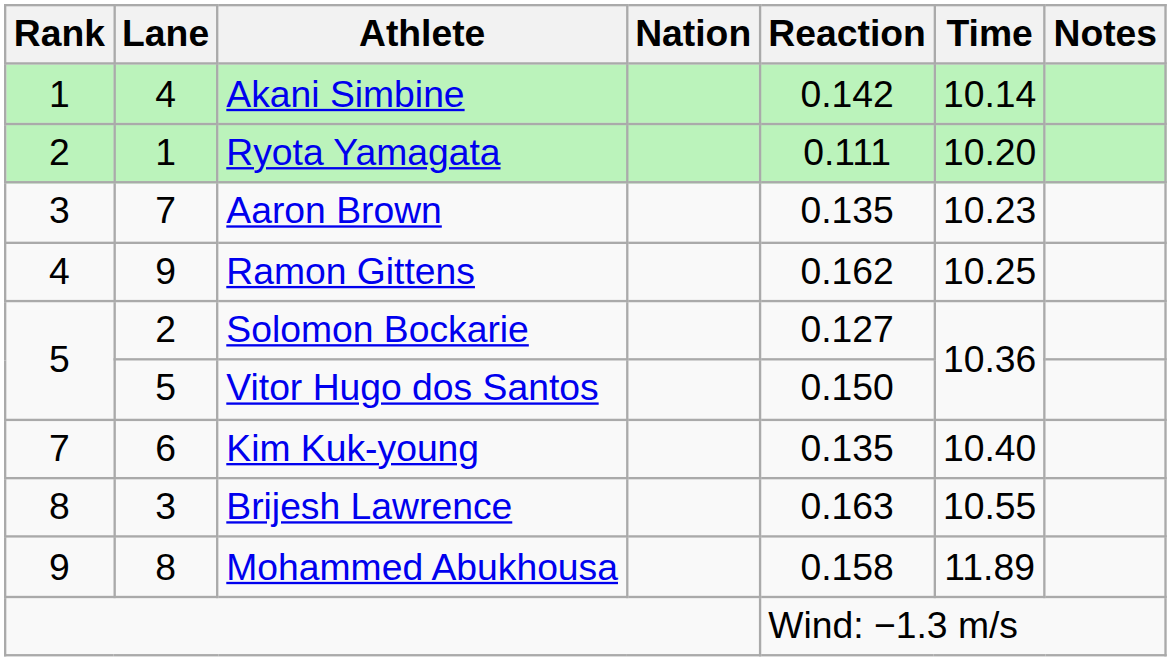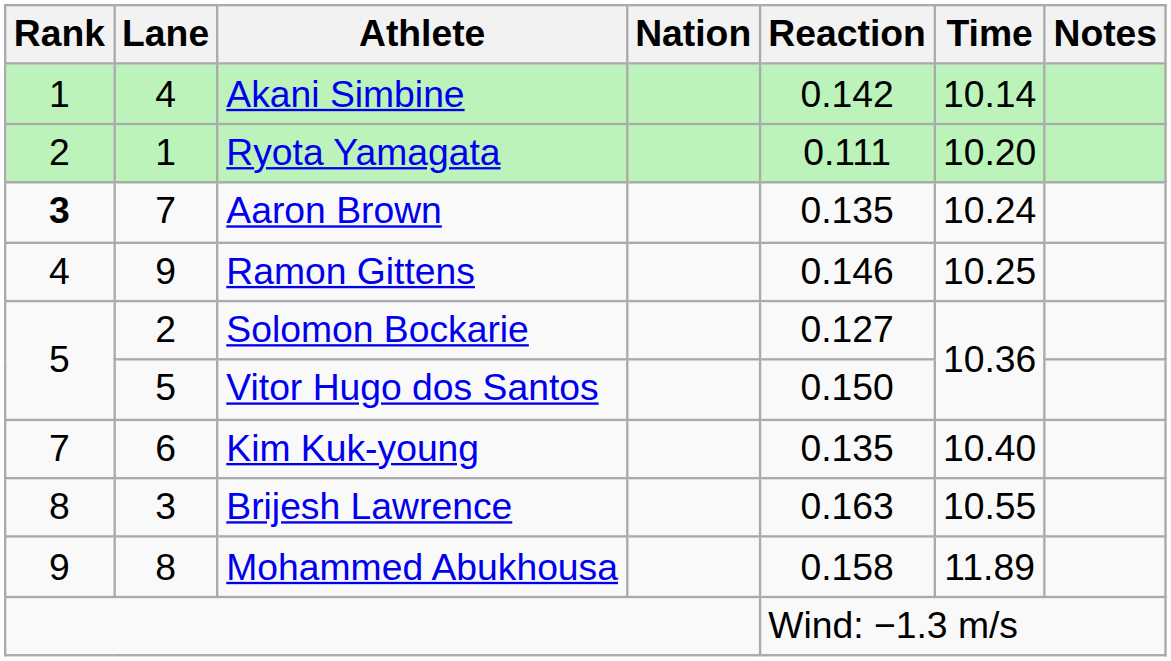Aaron Brown | Rank: normal -> bold
Aaron Brown | Time: 10.23 -> 10.24
Ramon Gittens | Reaction: 0.162 -> 0.146
